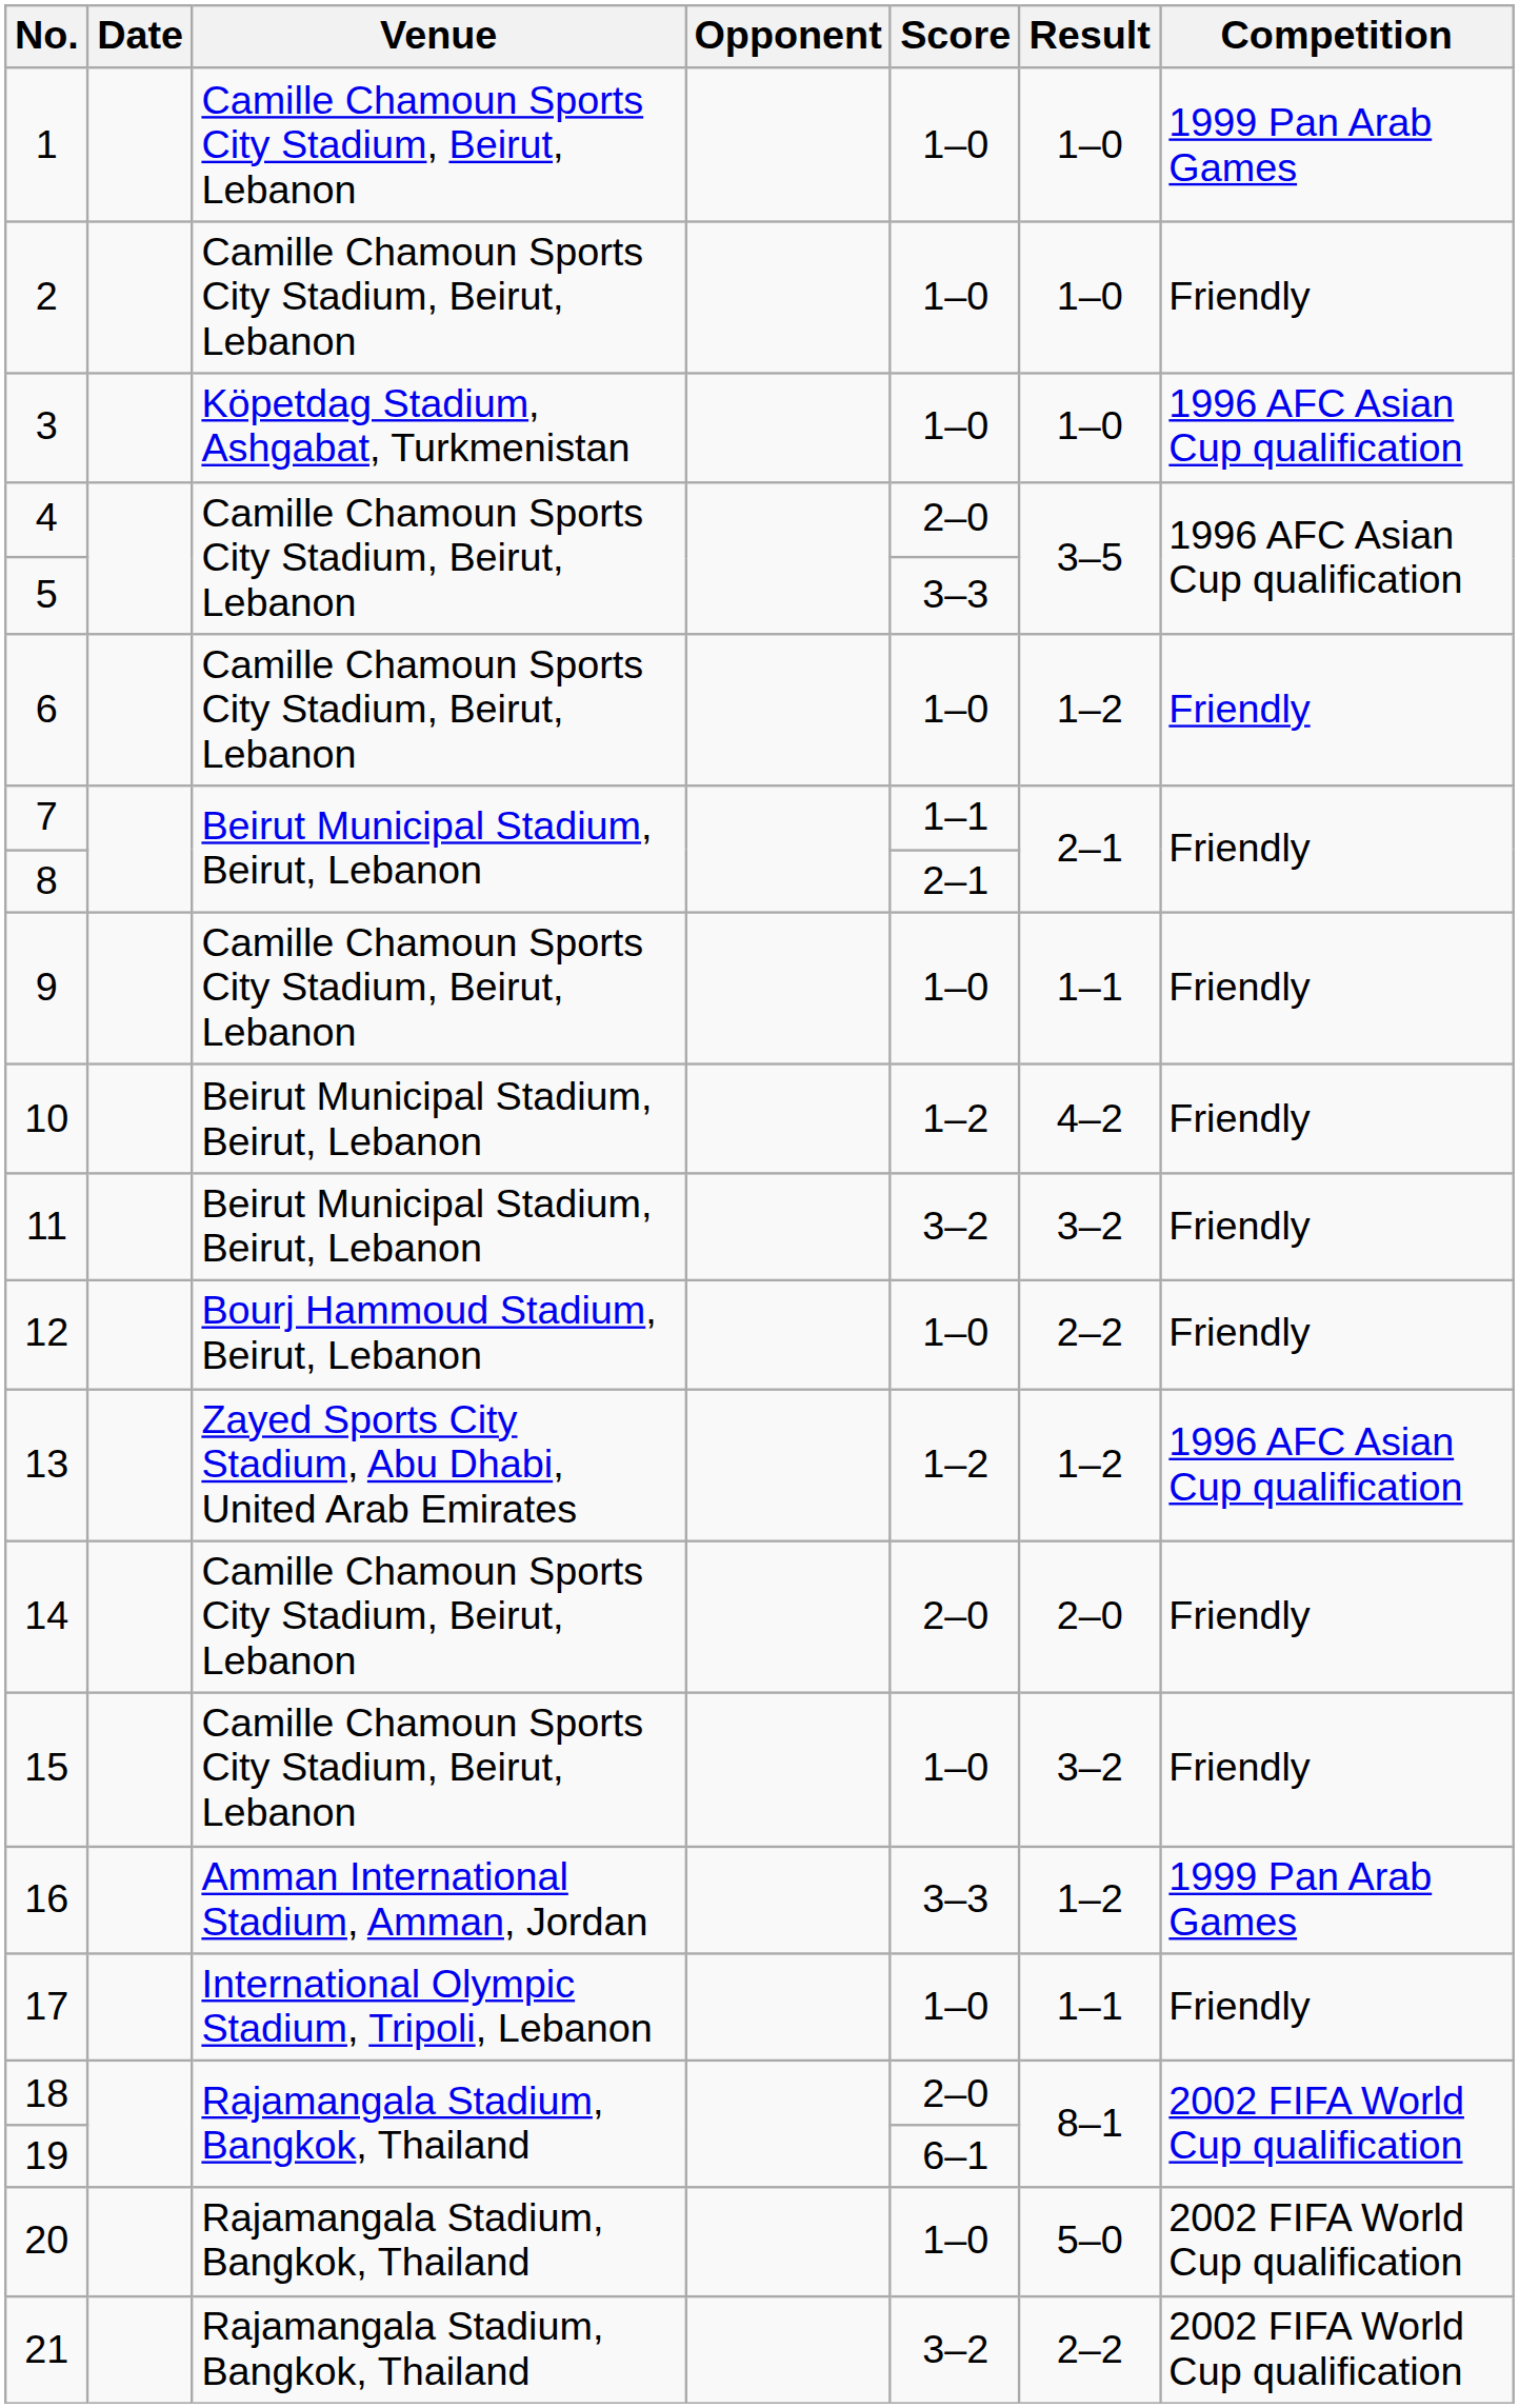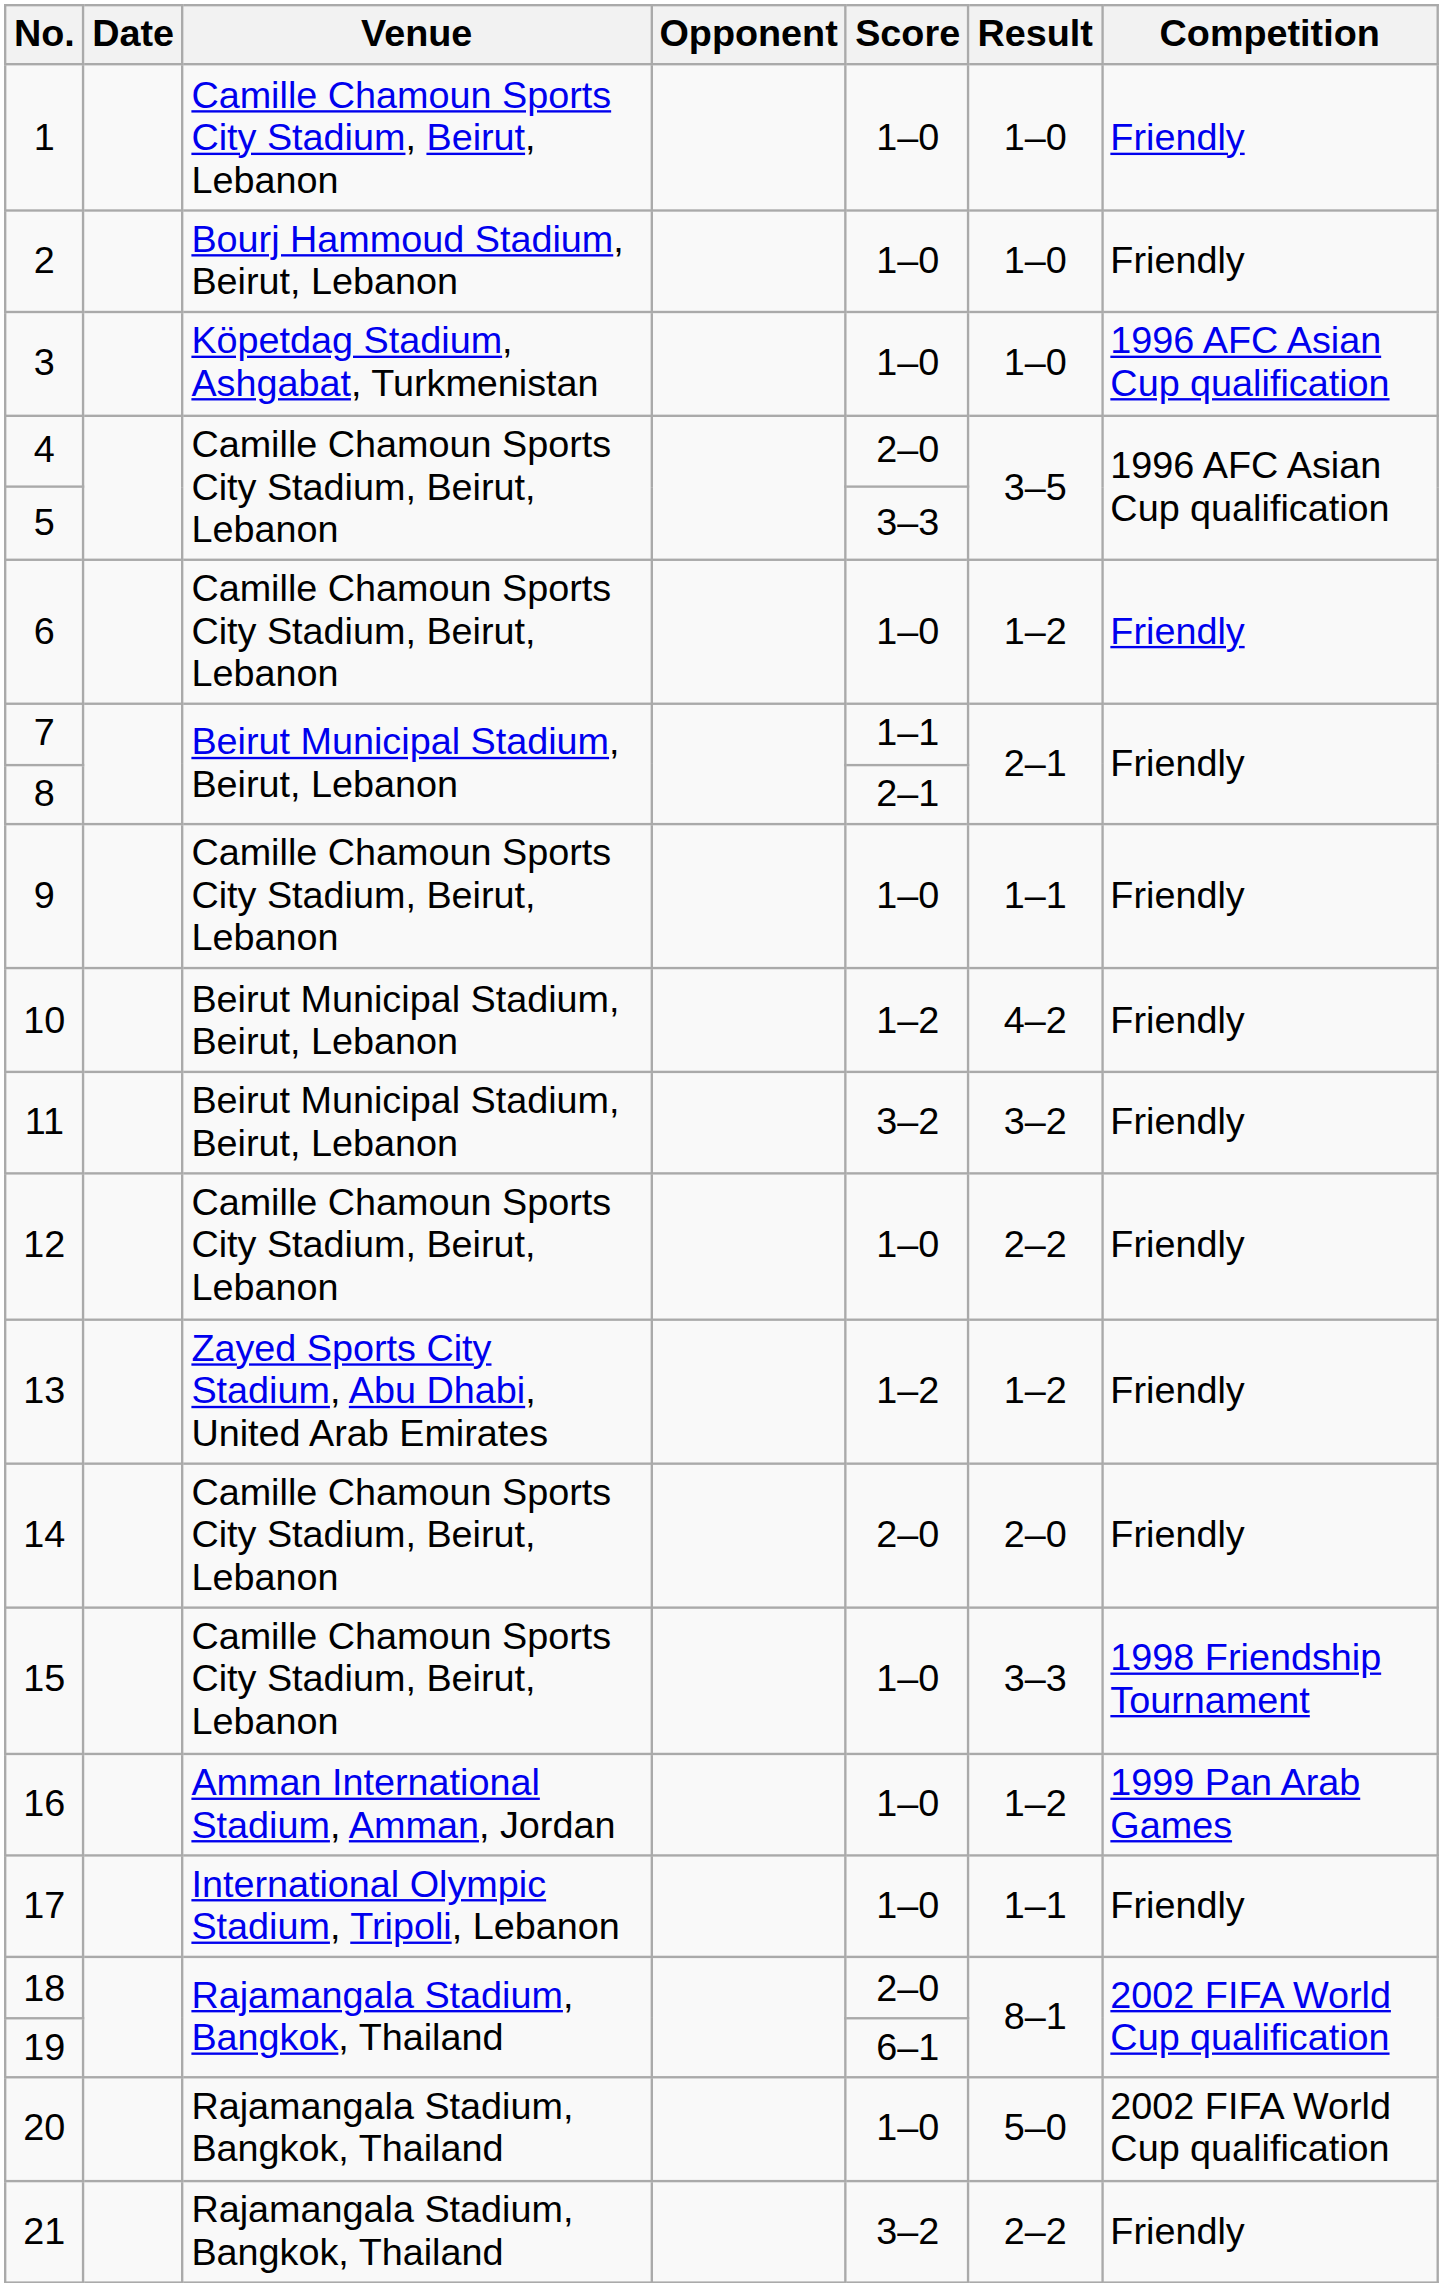1 | Competition: 1999 Pan Arab Games -> Friendly
2 | Venue: Camille Chamoun Sports City Stadium, Beirut, Lebanon -> Bourj Hammoud Stadium, Beirut, Lebanon
12 | Venue: Bourj Hammoud Stadium, Beirut, Lebanon -> Camille Chamoun Sports City Stadium, Beirut, Lebanon
13 | Competition: 1996 AFC Asian Cup qualification -> Friendly
15 | Result: 3–2 -> 3–3
15 | Competition: Friendly -> 1998 Friendship Tournament
16 | Score: 3–3 -> 1–0
21 | Competition: 2002 FIFA World Cup qualification -> Friendly
